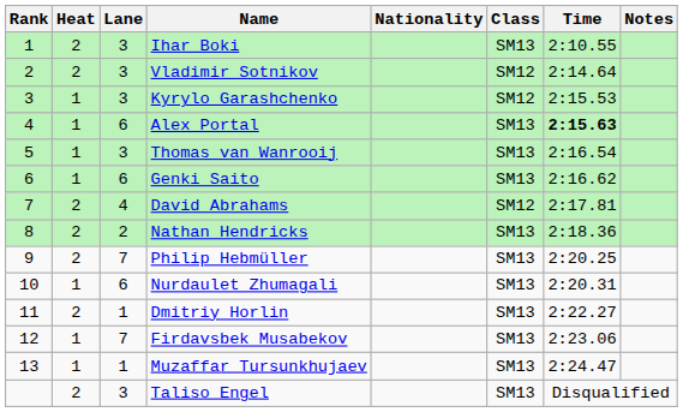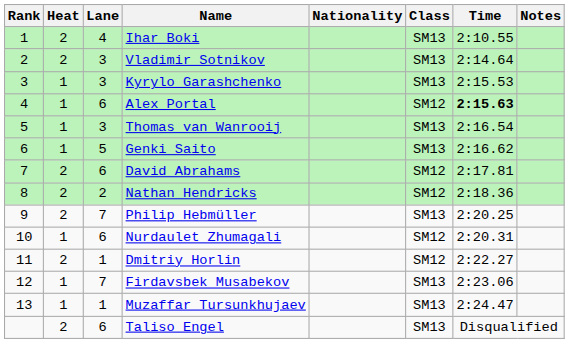Ihar Boki | Lane: 3 -> 4
Vladimir Sotnikov | Class: SM12 -> SM13
Kyrylo Garashchenko | Class: SM12 -> SM13
Alex Portal | Class: SM13 -> SM12
Genki Saito | Lane: 6 -> 5
David Abrahams | Lane: 4 -> 6
Nathan Hendricks | Class: SM13 -> SM12
Nurdaulet Zhumagali | Class: SM13 -> SM12
Dmitriy Horlin | Class: SM13 -> SM12
Taliso Engel | Lane: 3 -> 6
